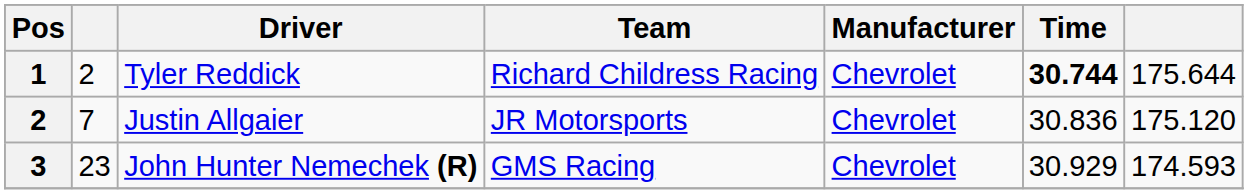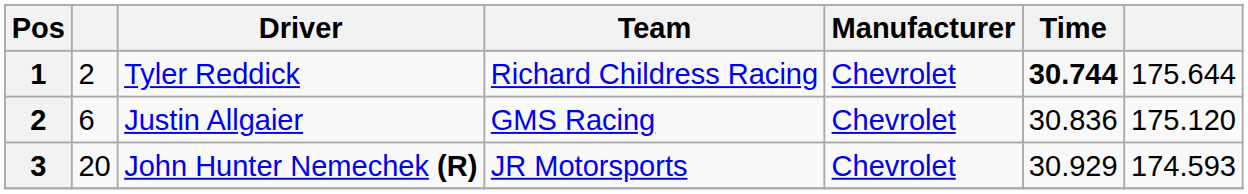Justin Allgaier | column 2: 7 -> 6
Justin Allgaier | Team: JR Motorsports -> GMS Racing
John Hunter Nemechek (R) | column 2: 23 -> 20
John Hunter Nemechek (R) | Team: GMS Racing -> JR Motorsports
